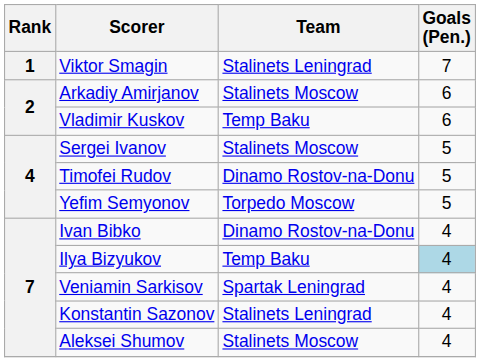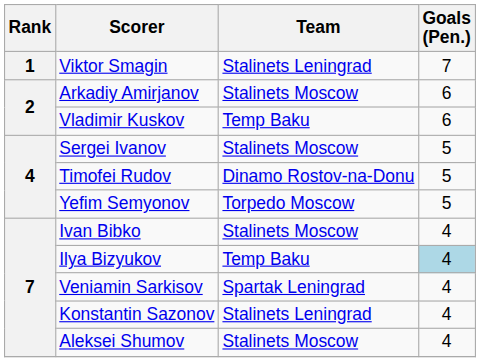Ivan Bibko | Team: Dinamo Rostov-na-Donu -> Stalinets Moscow
